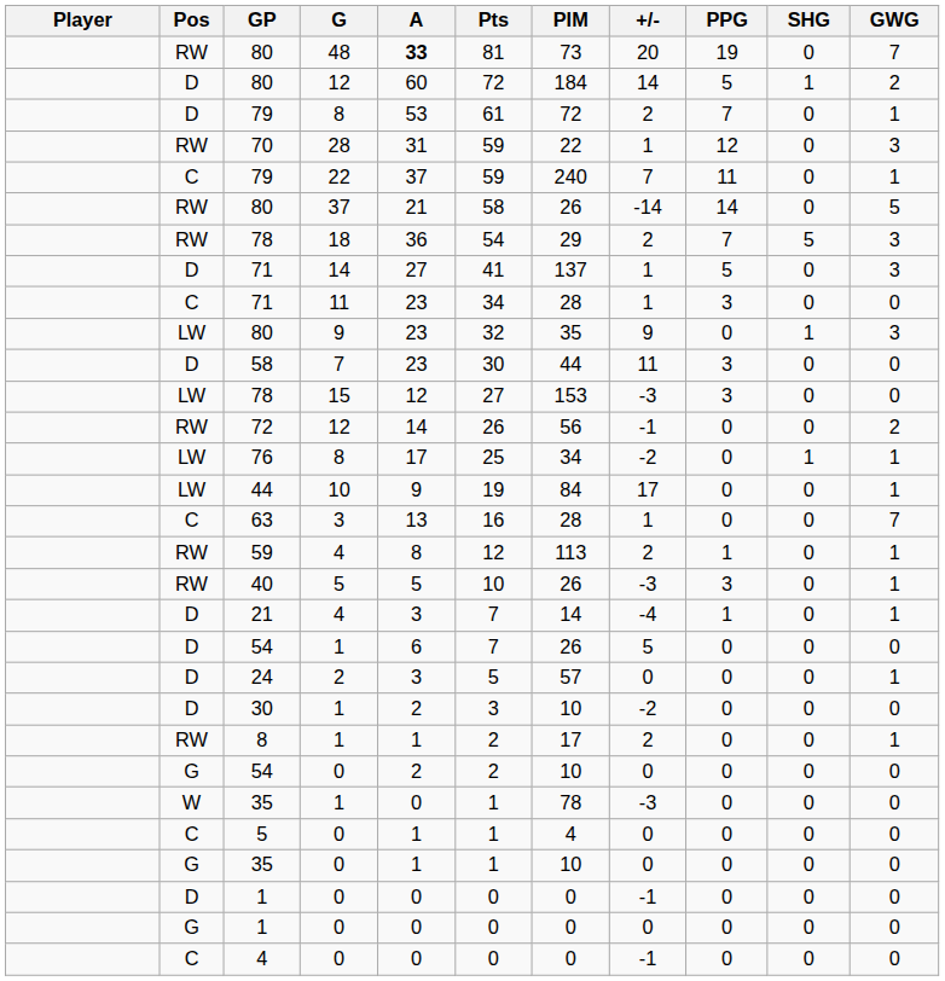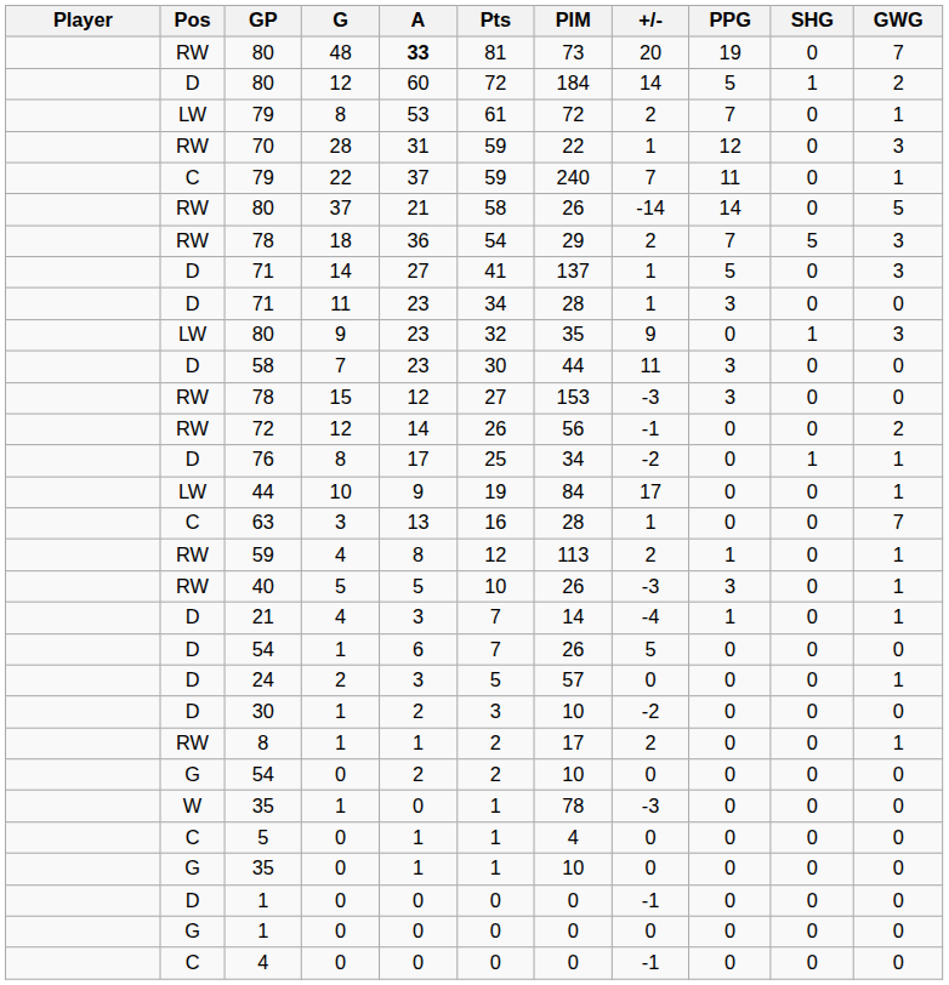79 / 8 | Pos: D -> LW
71 / 11 | Pos: C -> D
78 / 15 | Pos: LW -> RW
76 | Pos: LW -> D
